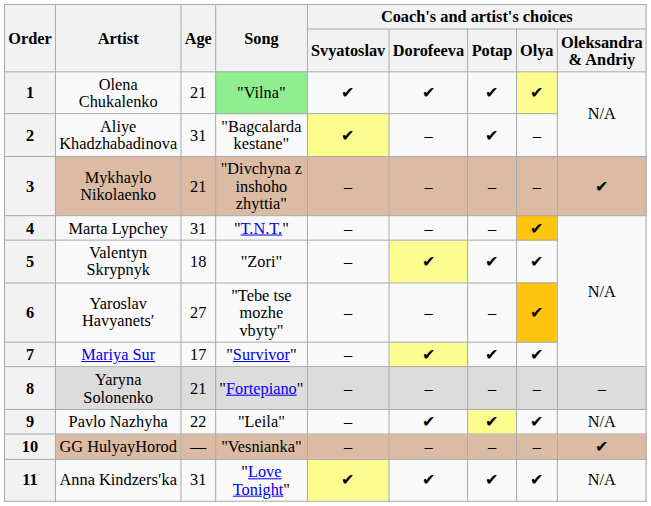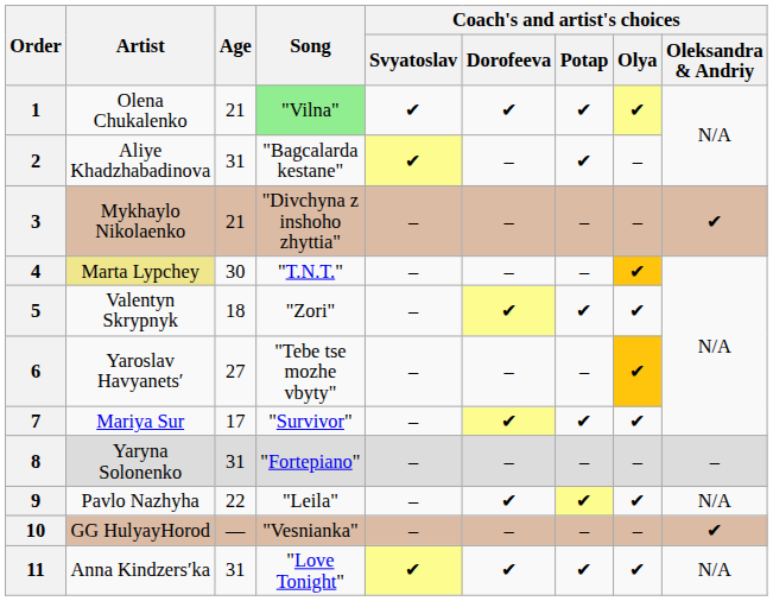4 | Artist: no background -> khaki background
4 | Age: 31 -> 30
8 | Age: 21 -> 31
